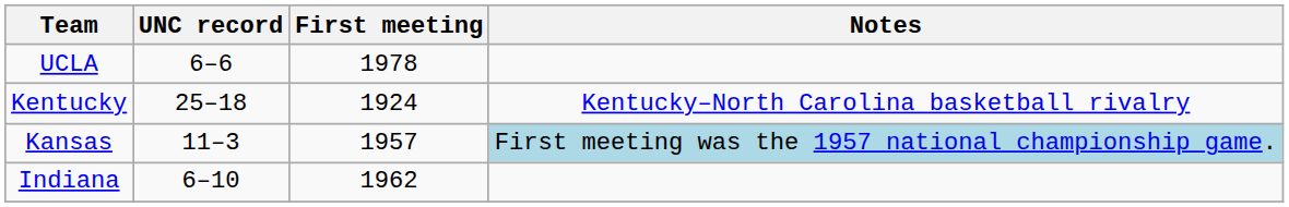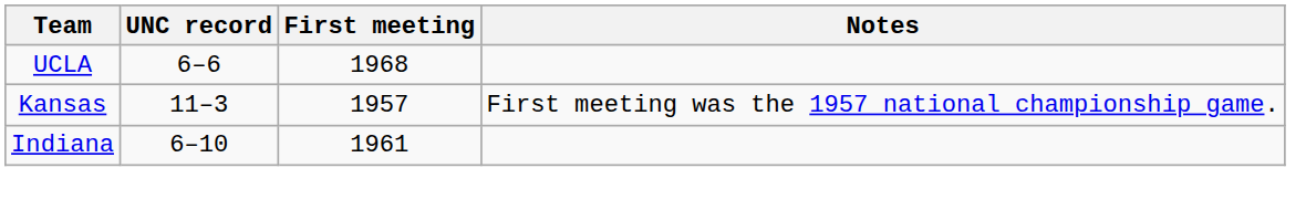UCLA | First meeting: 1978 -> 1968
- row: Kentucky | 25–18 | 1924 | Kentucky–North Carolina basketball rivalry
Kansas | Notes: lightblue background -> no background
Indiana | First meeting: 1962 -> 1961
